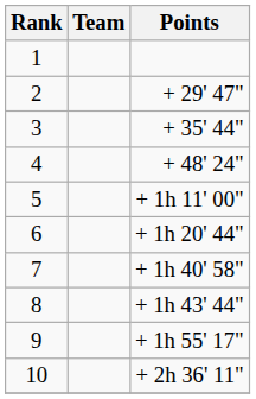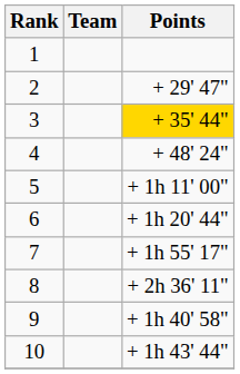3 | Points: no background -> gold background
7 | Points: + 1h 40' 58" -> + 1h 55' 17"
8 | Points: + 1h 43' 44" -> + 2h 36' 11"
9 | Points: + 1h 55' 17" -> + 1h 40' 58"
10 | Points: + 2h 36' 11" -> + 1h 43' 44"
